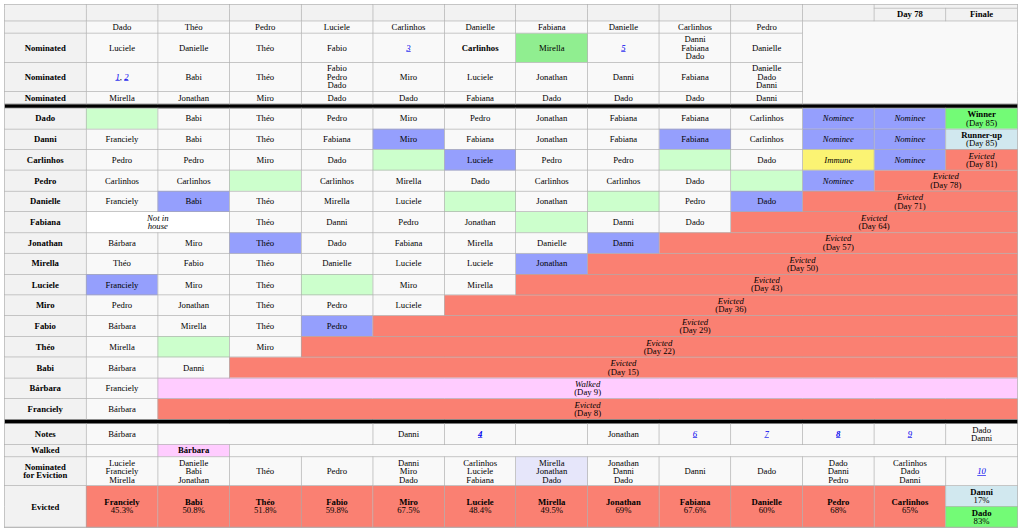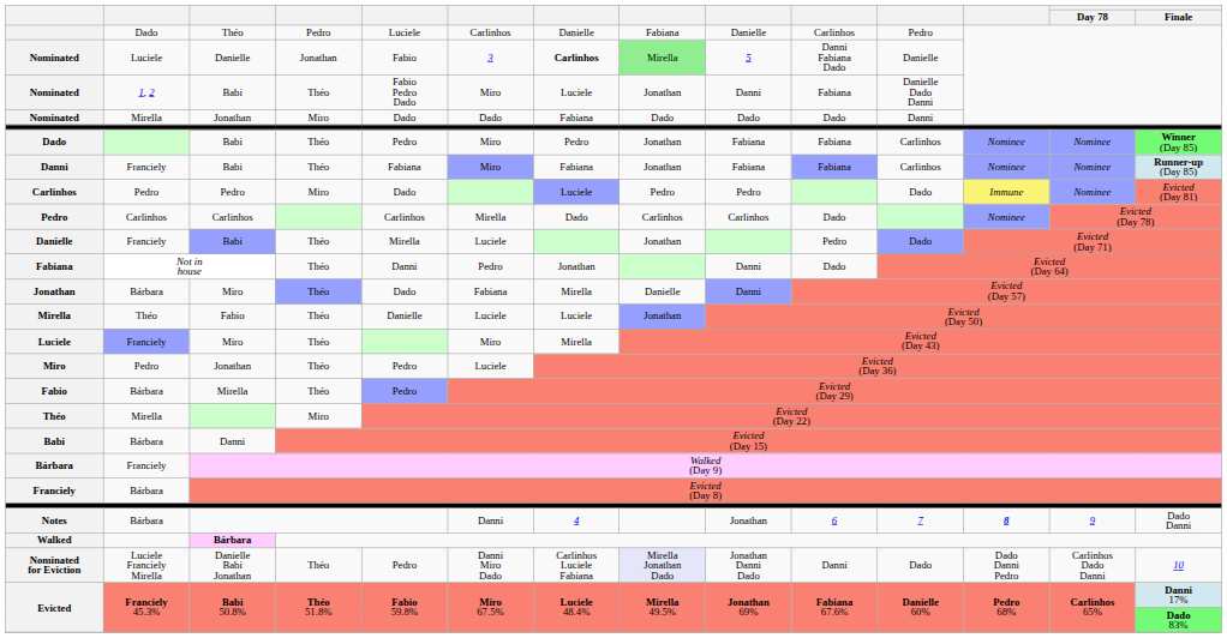Nominated / Danielle | column 4: Théo -> Jonathan
Notes | column 7: bold -> normal
